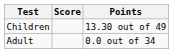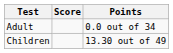rows swapped: Adult <-> Children
